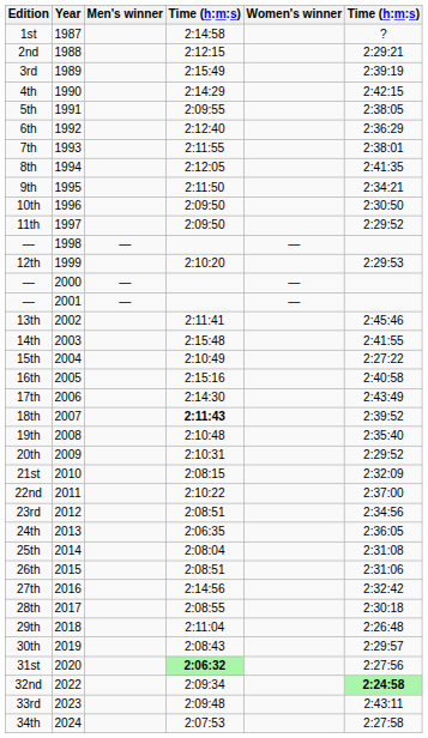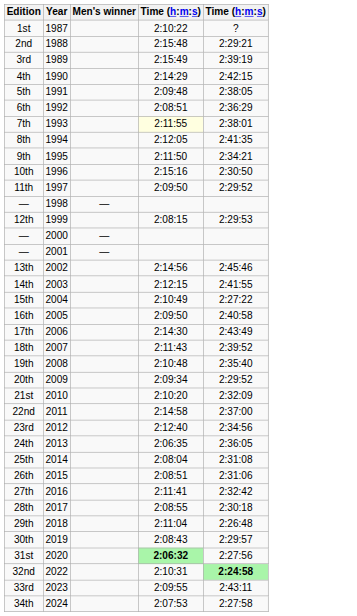- column: Women's winner | — | — | —
1st | column 4: 2:14:58 -> 2:10:22
2nd | column 4: 2:12:15 -> 2:15:48
5th | column 4: 2:09:55 -> 2:09:48
6th | column 4: 2:12:40 -> 2:08:51
7th | column 4: no background -> lightyellow background
10th | column 4: 2:09:50 -> 2:15:16
12th | column 4: 2:10:20 -> 2:08:15
13th | column 4: 2:11:41 -> 2:14:56
14th | column 4: 2:15:48 -> 2:12:15
16th | column 4: 2:15:16 -> 2:09:50
18th | column 4: bold -> normal
20th | column 4: 2:10:31 -> 2:09:34
21st | column 4: 2:08:15 -> 2:10:20
22nd | column 4: 2:10:22 -> 2:14:58
23rd | column 4: 2:08:51 -> 2:12:40
27th | column 4: 2:14:56 -> 2:11:41
32nd | column 4: 2:09:34 -> 2:10:31
33rd | column 4: 2:09:48 -> 2:09:55
